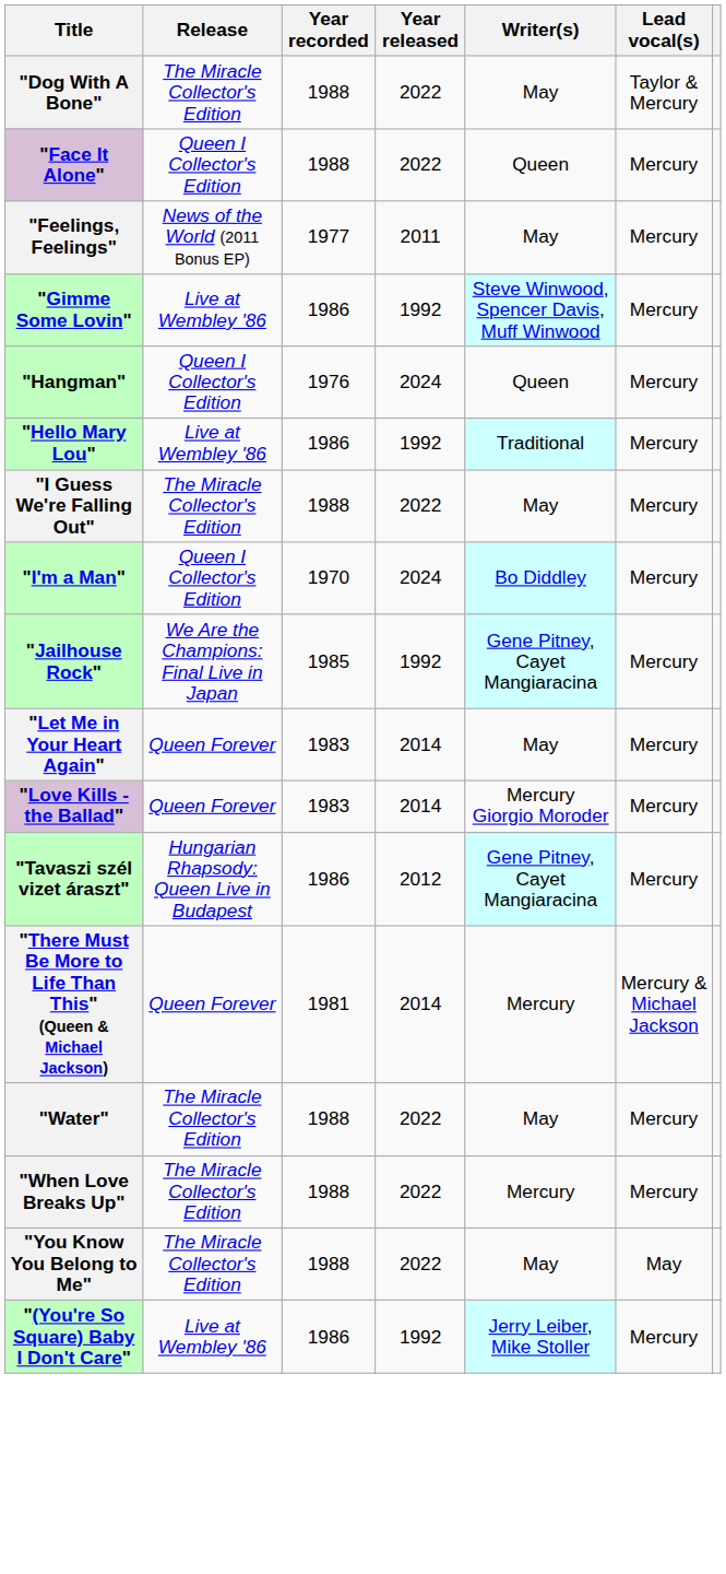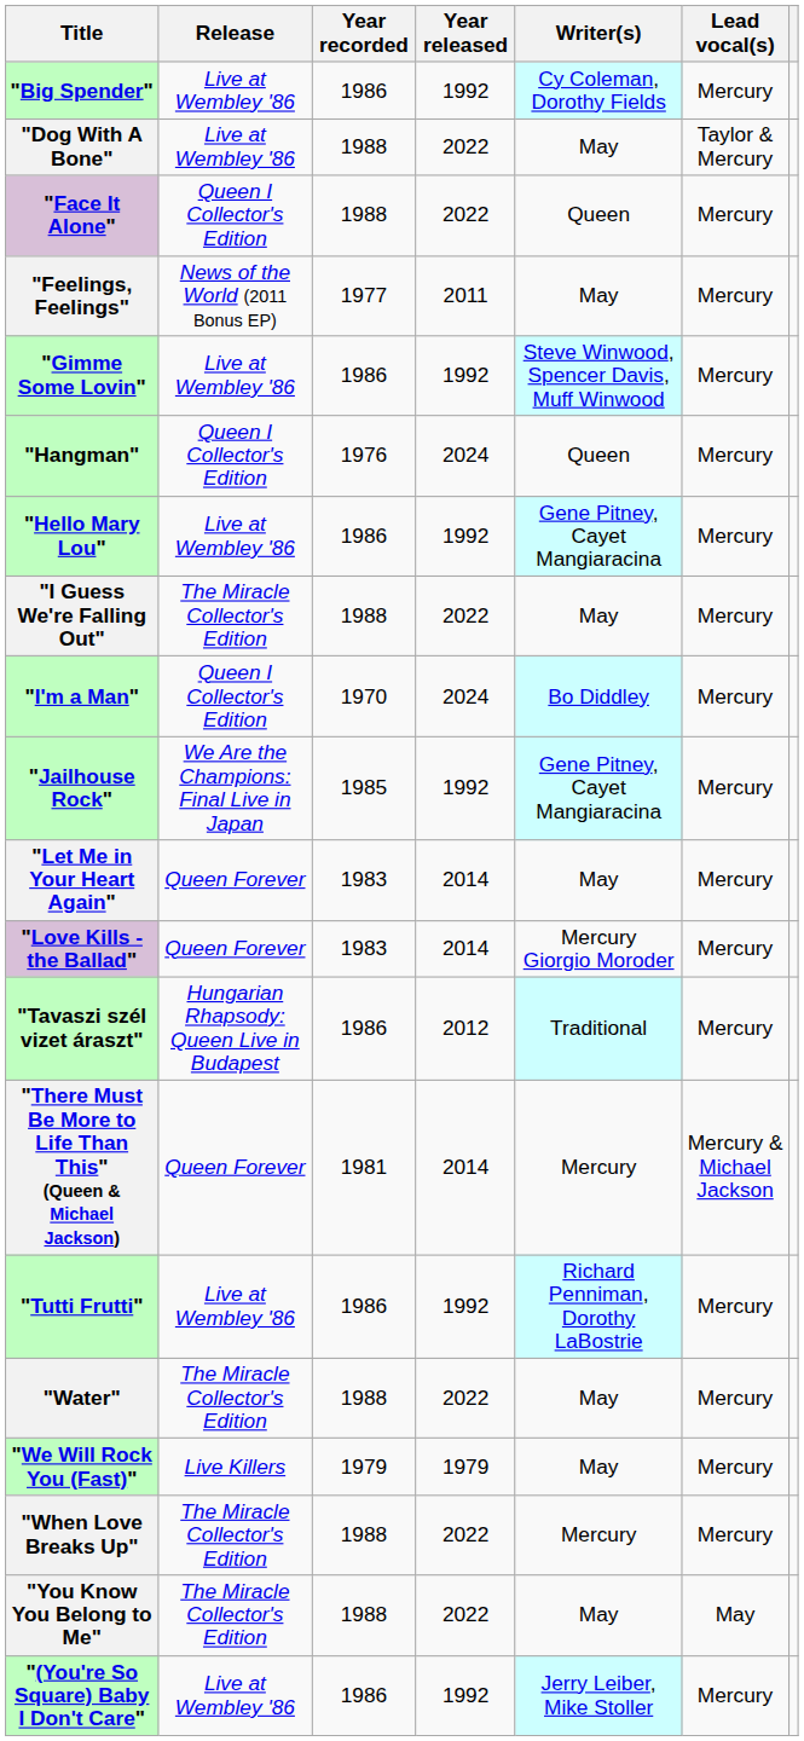+ row: "Big Spender" | Live at Wembley '86 | 1986 | 1992 | Cy Coleman, Dorothy Fields | Mercury
"Dog With A Bone" | Release: The Miracle Collector's Edition -> Live at Wembley '86
"Hello Mary Lou" | Writer(s): Traditional -> Gene Pitney, Cayet Mangiaracina
"Tavaszi szél vizet áraszt" | Writer(s): Gene Pitney, Cayet Mangiaracina -> Traditional
+ row: "Tutti Frutti" | Live at Wembley '86 | 1986 | 1992 | Richard Penniman, Dorothy LaBostrie | Mercury
+ row: "We Will Rock You (Fast)" | Live Killers | 1979 | 1979 | May | Mercury
